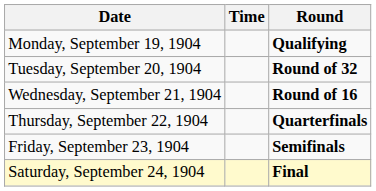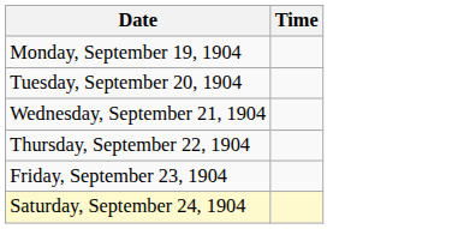- column: Round | Qualifying | Round of 32 | Round of 16 | Quarterfinals | Semifinals | Final
